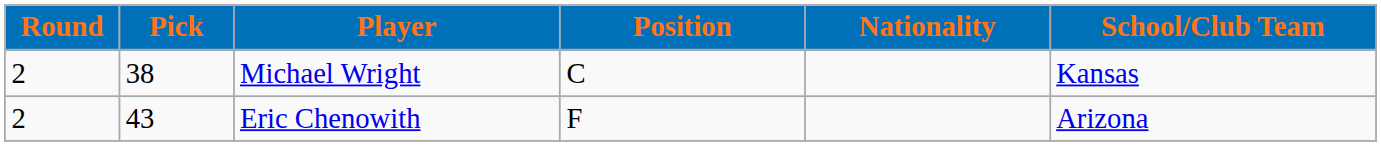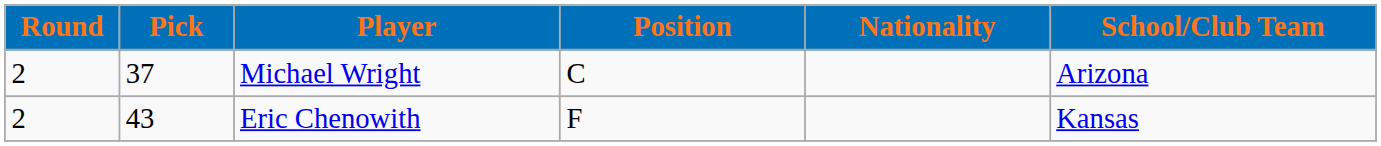Michael Wright | Pick: 38 -> 37
Michael Wright | School/Club Team: Kansas -> Arizona
Eric Chenowith | School/Club Team: Arizona -> Kansas
